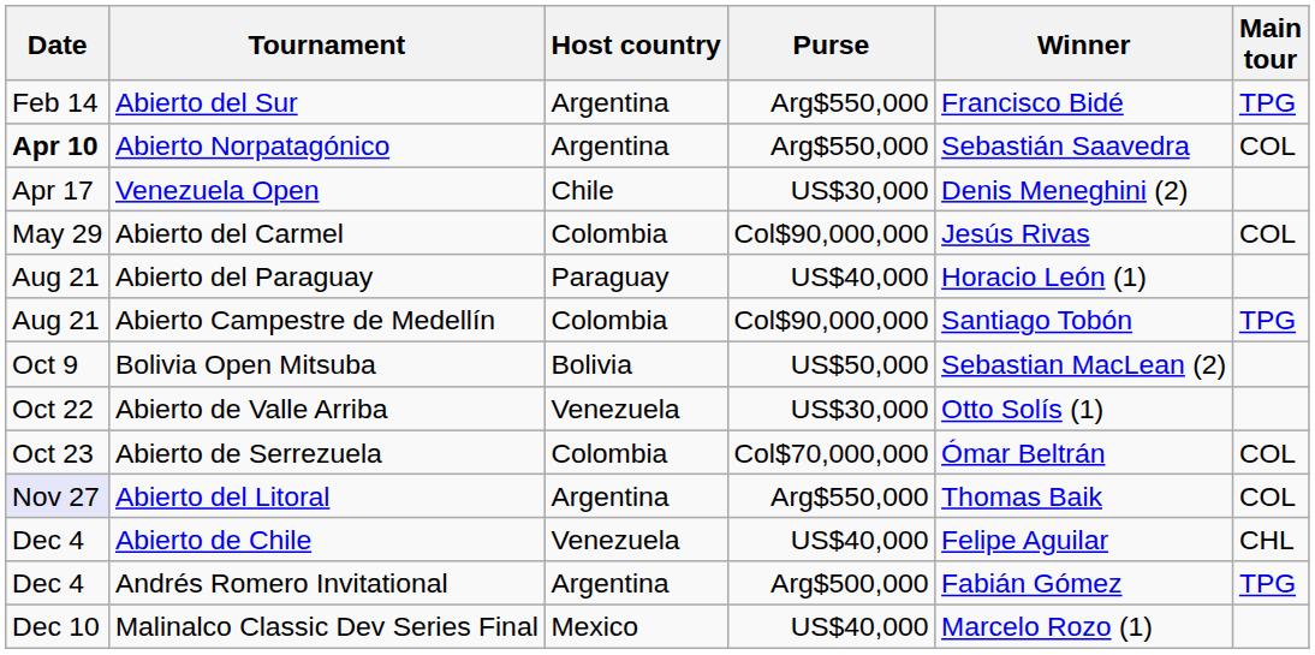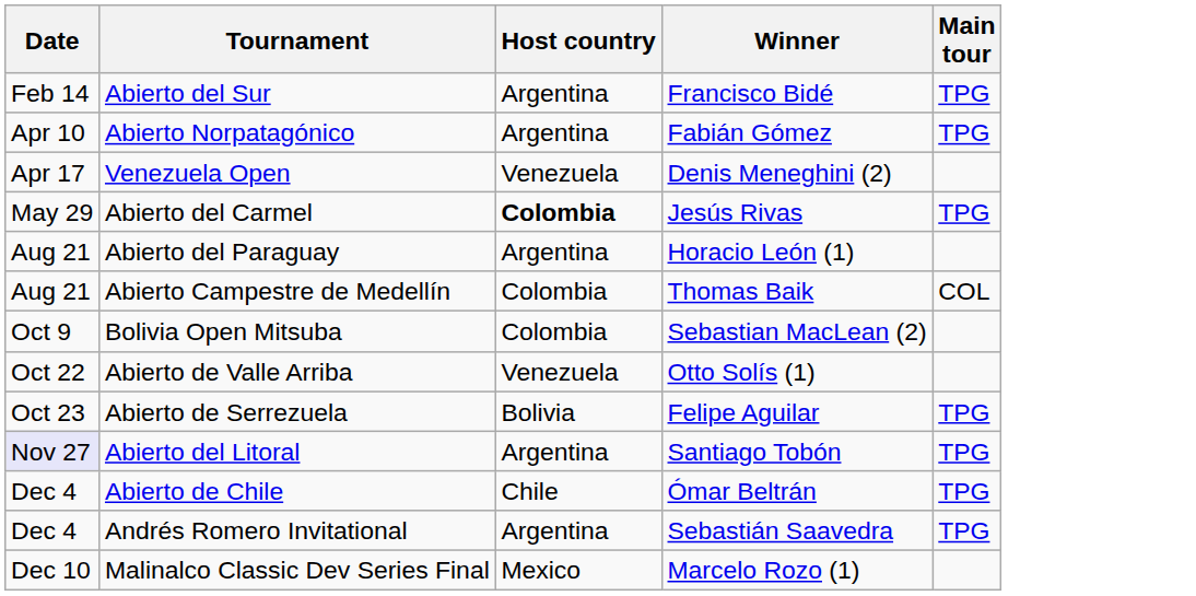- column: Purse | Arg$550,000 | Arg$550,000 | US$30,000 | Col$90,000,000 | US$40,000 | Col$90,000,000 | US$50,000 | US$30,000 | Col$70,000,000 | Arg$550,000 | US$40,000 | Arg$500,000 | US$40,000
Abierto Norpatagónico | Date: bold -> normal
Abierto Norpatagónico | Winner: Sebastián Saavedra -> Fabián Gómez
Abierto Norpatagónico | Main tour: COL -> TPG
Venezuela Open | Host country: Chile -> Venezuela
Abierto del Carmel | Host country: normal -> bold
Abierto del Carmel | Main tour: COL -> TPG
Abierto del Paraguay | Host country: Paraguay -> Argentina
Abierto Campestre de Medellín | Winner: Santiago Tobón -> Thomas Baik
Abierto Campestre de Medellín | Main tour: TPG -> COL
Bolivia Open Mitsuba | Host country: Bolivia -> Colombia
Abierto de Serrezuela | Host country: Colombia -> Bolivia
Abierto de Serrezuela | Winner: Ómar Beltrán -> Felipe Aguilar
Abierto de Serrezuela | Main tour: COL -> TPG
Abierto del Litoral | Winner: Thomas Baik -> Santiago Tobón
Abierto del Litoral | Main tour: COL -> TPG
Abierto de Chile | Host country: Venezuela -> Chile
Abierto de Chile | Winner: Felipe Aguilar -> Ómar Beltrán
Abierto de Chile | Main tour: CHL -> TPG
Andrés Romero Invitational | Winner: Fabián Gómez -> Sebastián Saavedra
